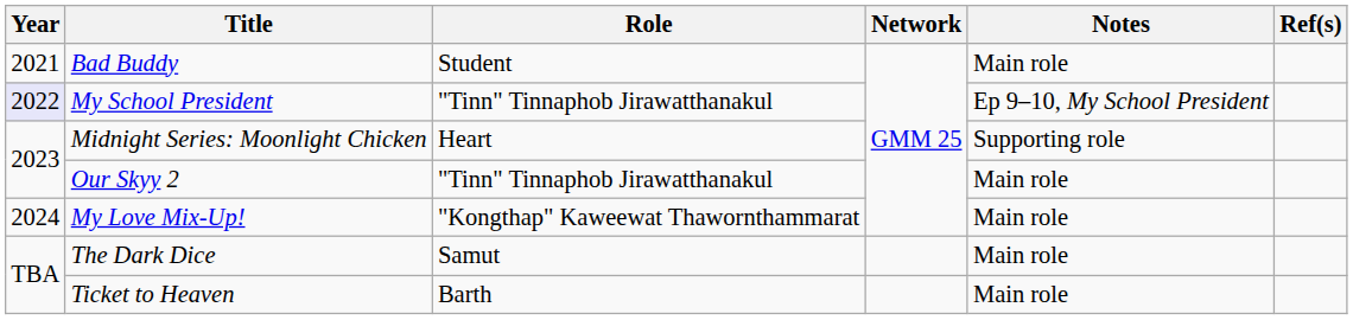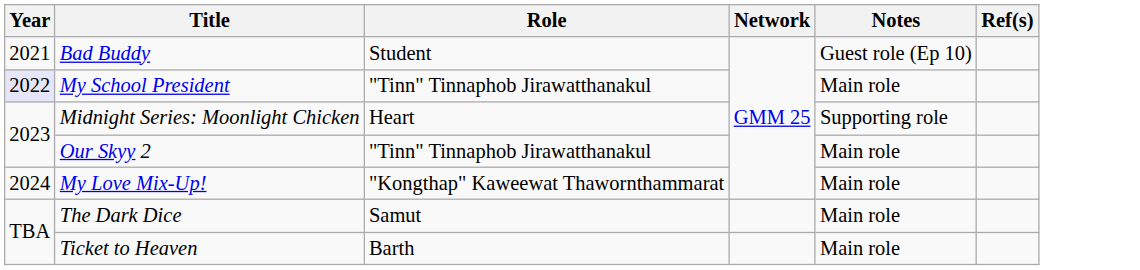Bad Buddy | Notes: Main role -> Guest role (Ep 10)
My School President | Notes: Ep 9–10, My School President -> Main role
